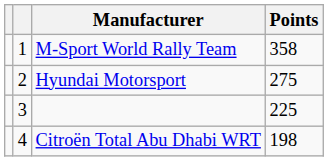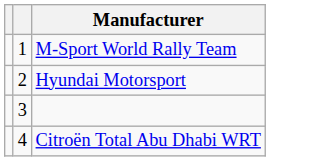- column: Points | 358 | 275 | 225 | 198
